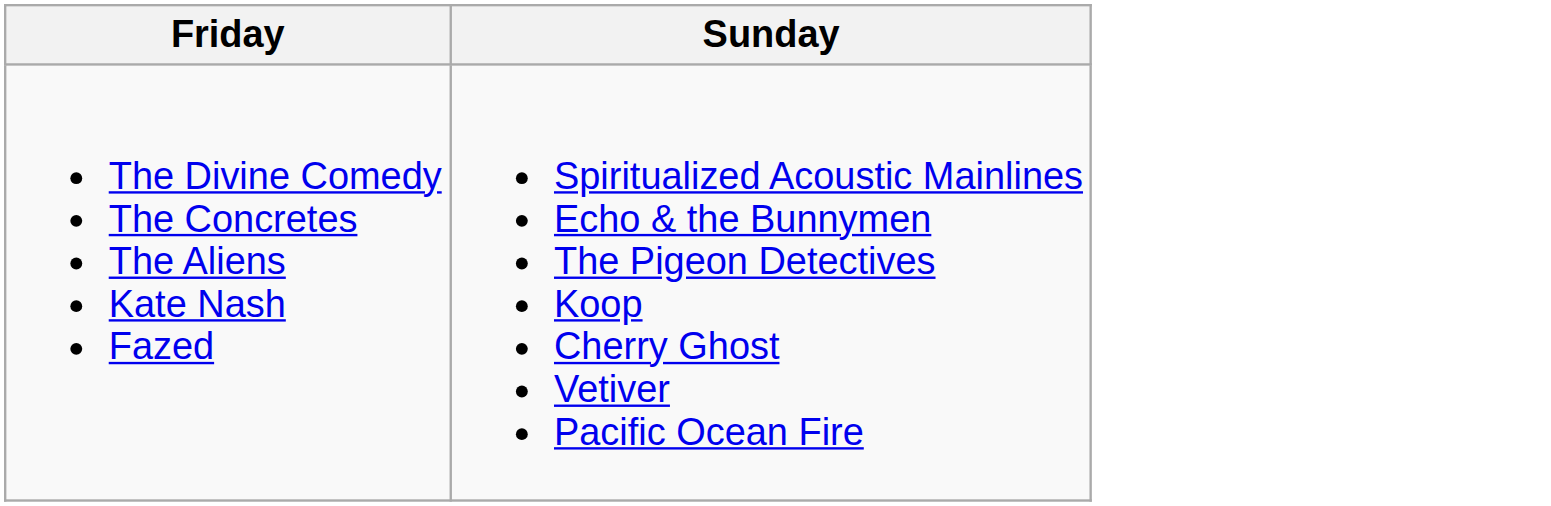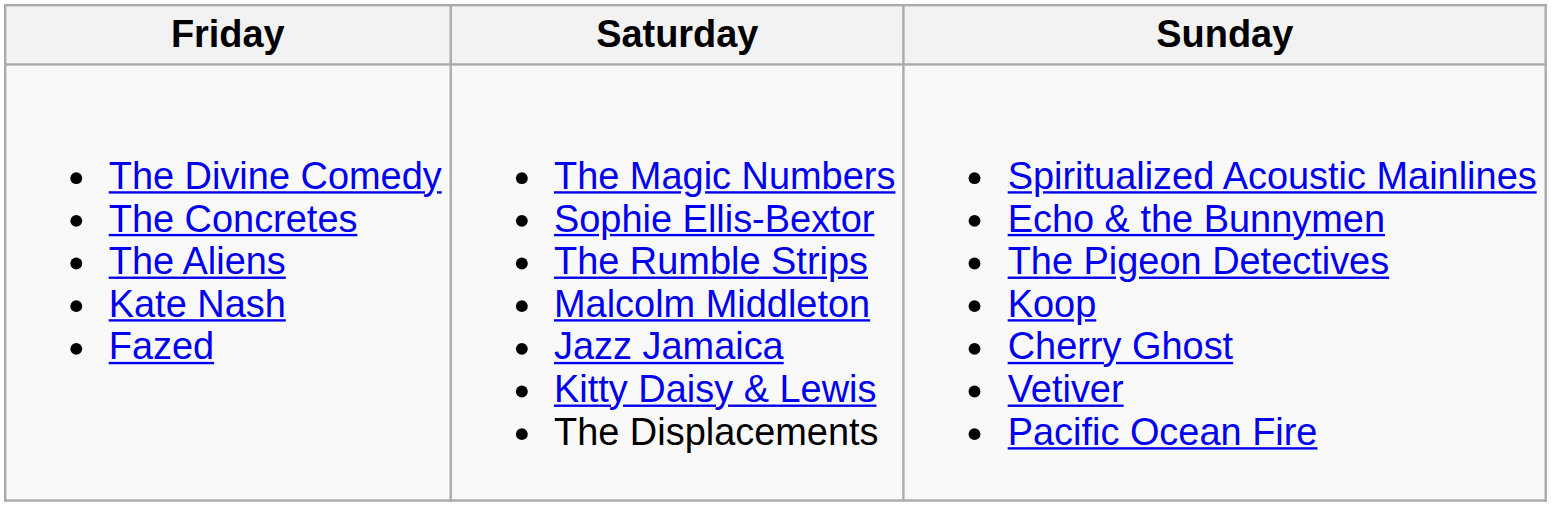+ column: Saturday | The Magic Numbers Sophie Ellis-Bextor The Rumble Strips Malcolm Middleton Jazz Jamaica Kitty Daisy & Lewis The Displacements
